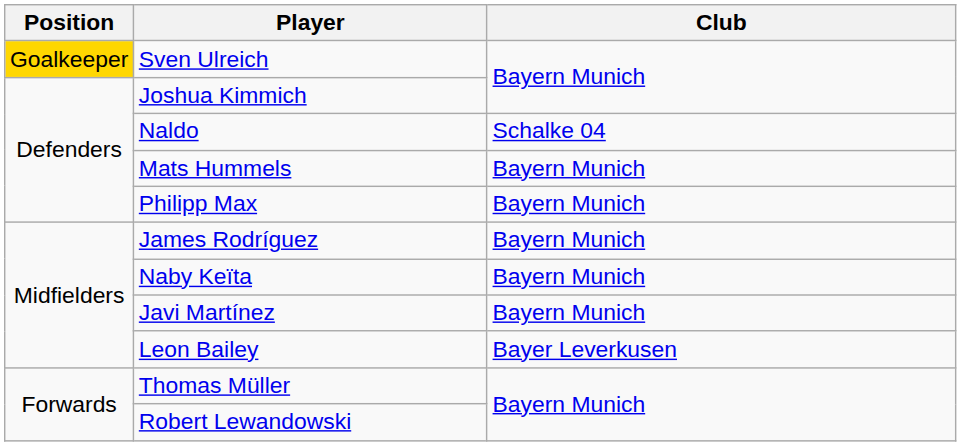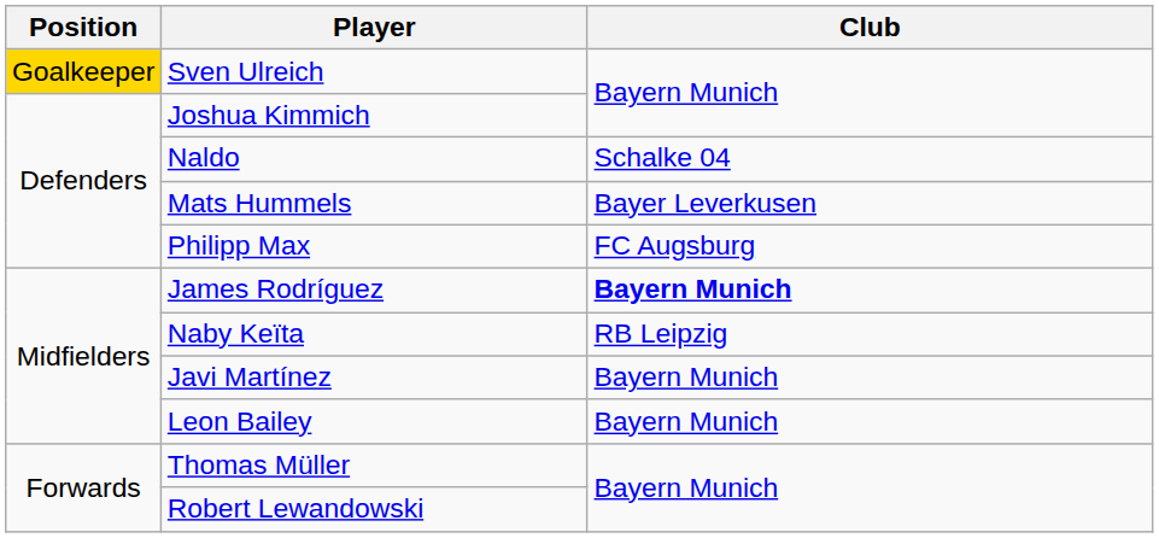Mats Hummels | Club: Bayern Munich -> Bayer Leverkusen
Philipp Max | Club: Bayern Munich -> FC Augsburg
James Rodríguez | Club: normal -> bold
Naby Keïta | Club: Bayern Munich -> RB Leipzig
Leon Bailey | Club: Bayer Leverkusen -> Bayern Munich
